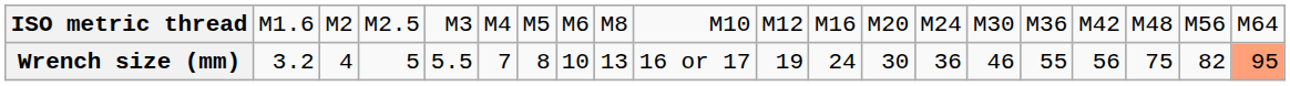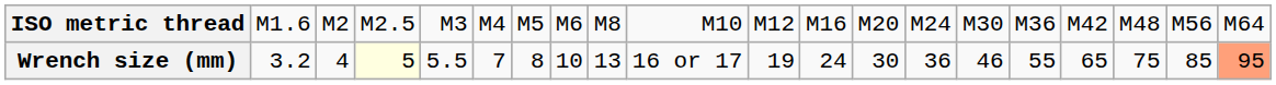Wrench size (mm) | column 4: no background -> lightyellow background
Wrench size (mm) | column 17: 56 -> 65
Wrench size (mm) | column 19: 82 -> 85
